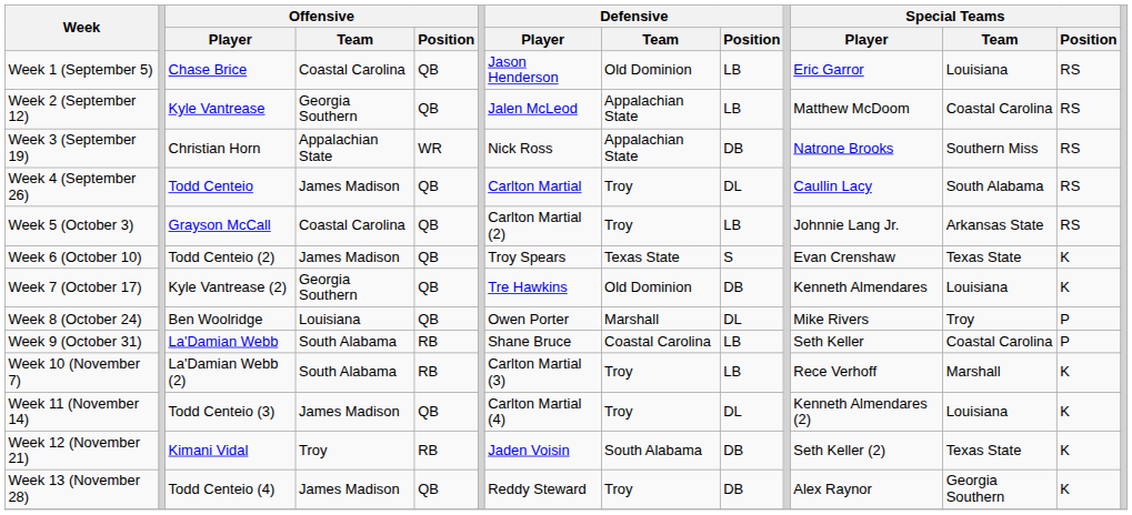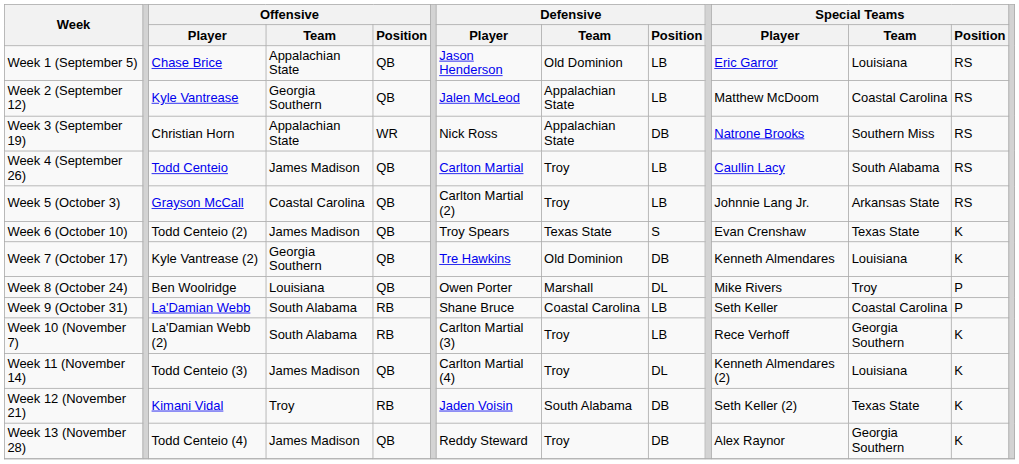Week 1 (September 5) | Offensive / Team: Coastal Carolina -> Appalachian State
Week 4 (September 26) | Defensive / Position: DL -> LB
Week 10 (November 7) | Special Teams / Team: Marshall -> Georgia Southern
